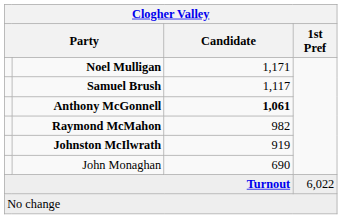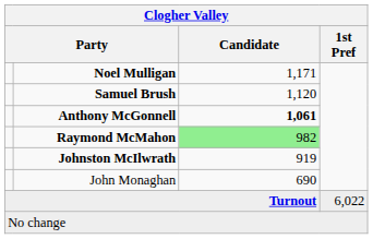Samuel Brush | Candidate: 1,117 -> 1,120
Raymond McMahon | Candidate: no background -> lightgreen background
